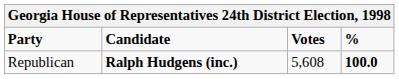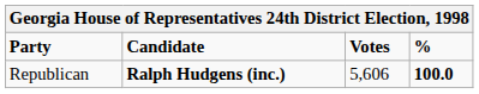Republican | Votes: 5,608 -> 5,606
